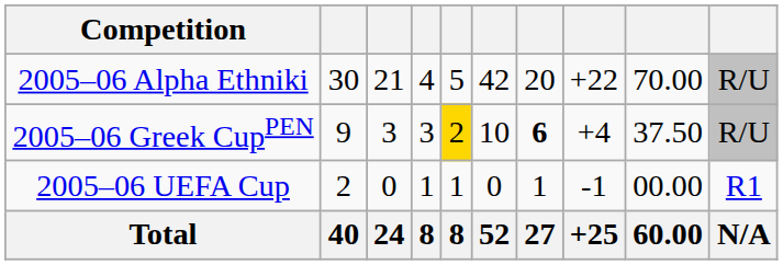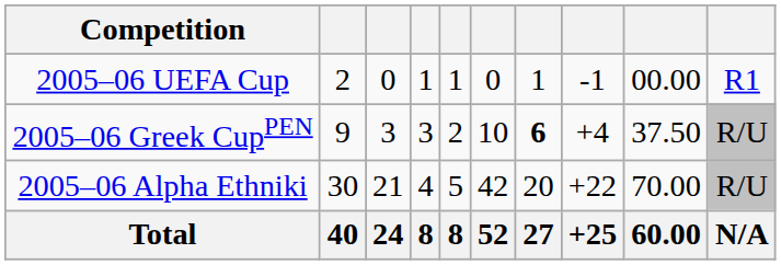rows swapped: 2005–06 Alpha Ethniki <-> 2005–06 UEFA Cup
2005–06 Greek CupPEN | column 5: gold background -> no background
